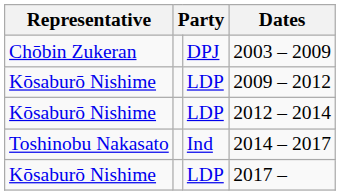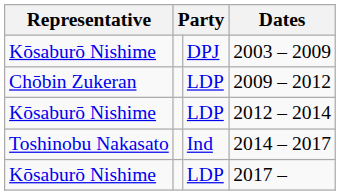2003 – 2009 | Representative: Chōbin Zukeran -> Kōsaburō Nishime
2009 – 2012 | Representative: Kōsaburō Nishime -> Chōbin Zukeran
